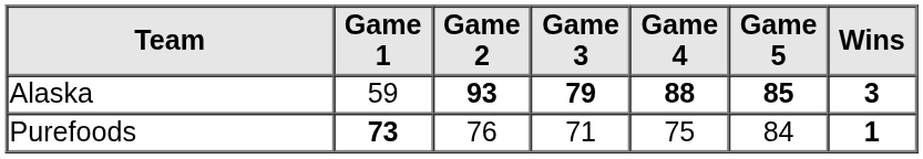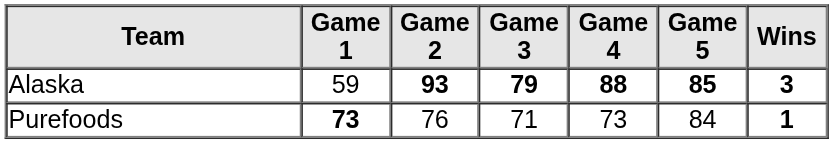Purefoods | Game 4: 75 -> 73
